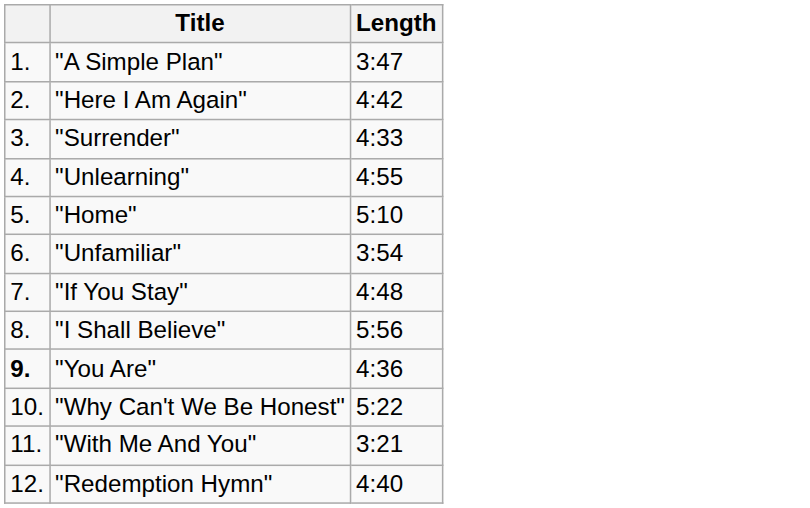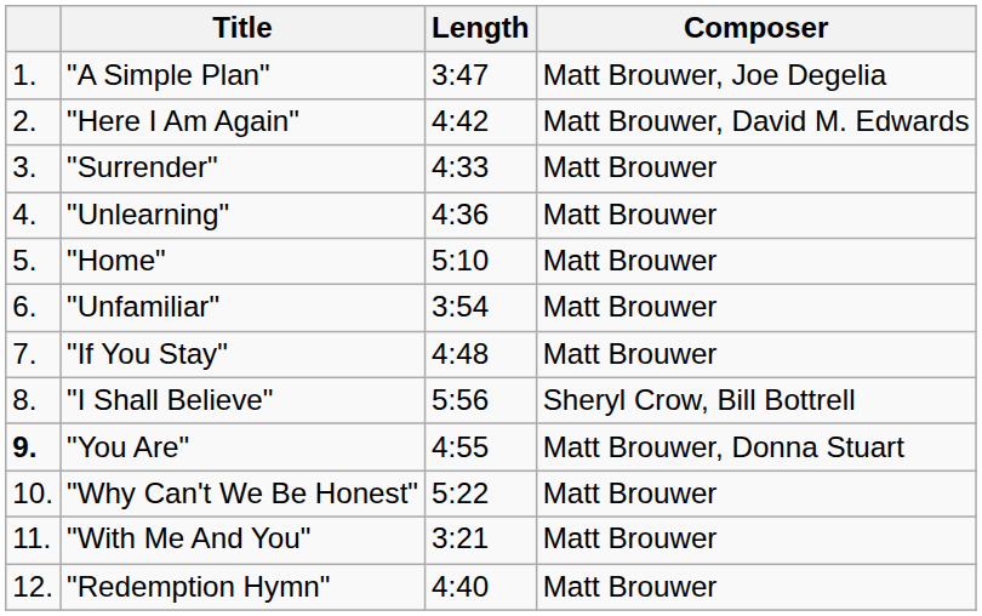+ column: Composer | Matt Brouwer, Joe Degelia | Matt Brouwer, David M. Edwards | Matt Brouwer | Matt Brouwer | Matt Brouwer | Matt Brouwer | Matt Brouwer | Sheryl Crow, Bill Bottrell | Matt Brouwer, Donna Stuart | Matt Brouwer | Matt Brouwer | Matt Brouwer
"Unlearning" | Length: 4:55 -> 4:36
"You Are" | Length: 4:36 -> 4:55
